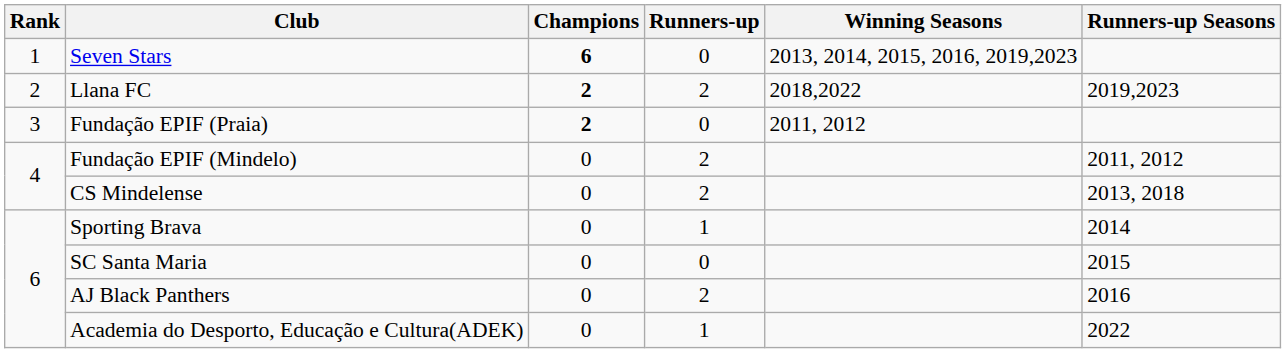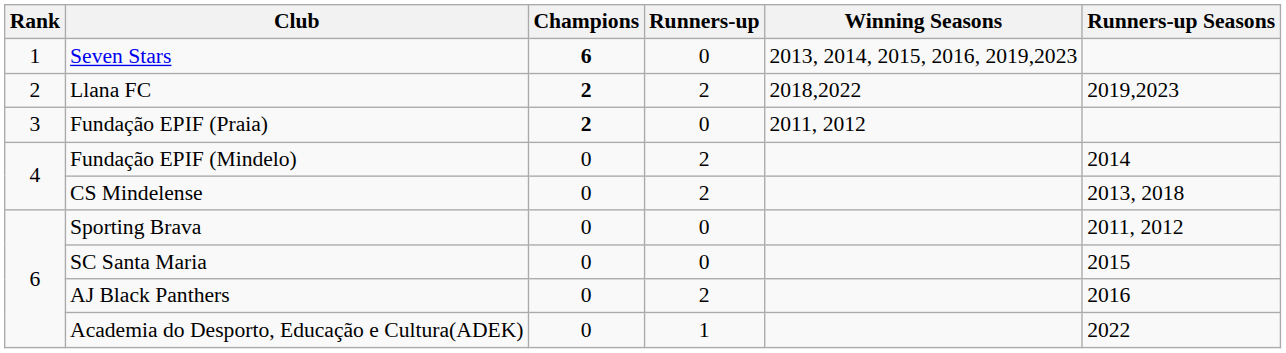Fundação EPIF (Mindelo) | Runners-up Seasons: 2011, 2012 -> 2014
Sporting Brava | Runners-up: 1 -> 0
Sporting Brava | Runners-up Seasons: 2014 -> 2011, 2012
